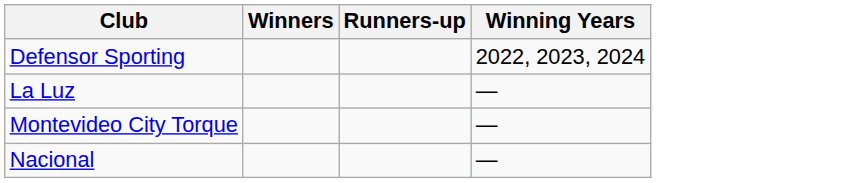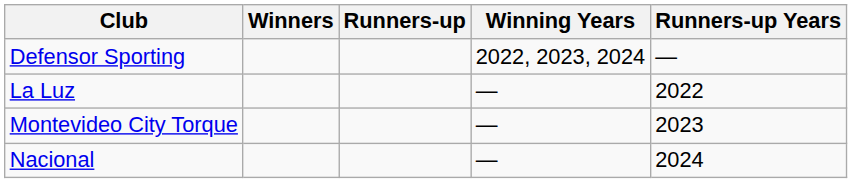+ column: Runners-up Years | — | 2022 | 2023 | 2024
